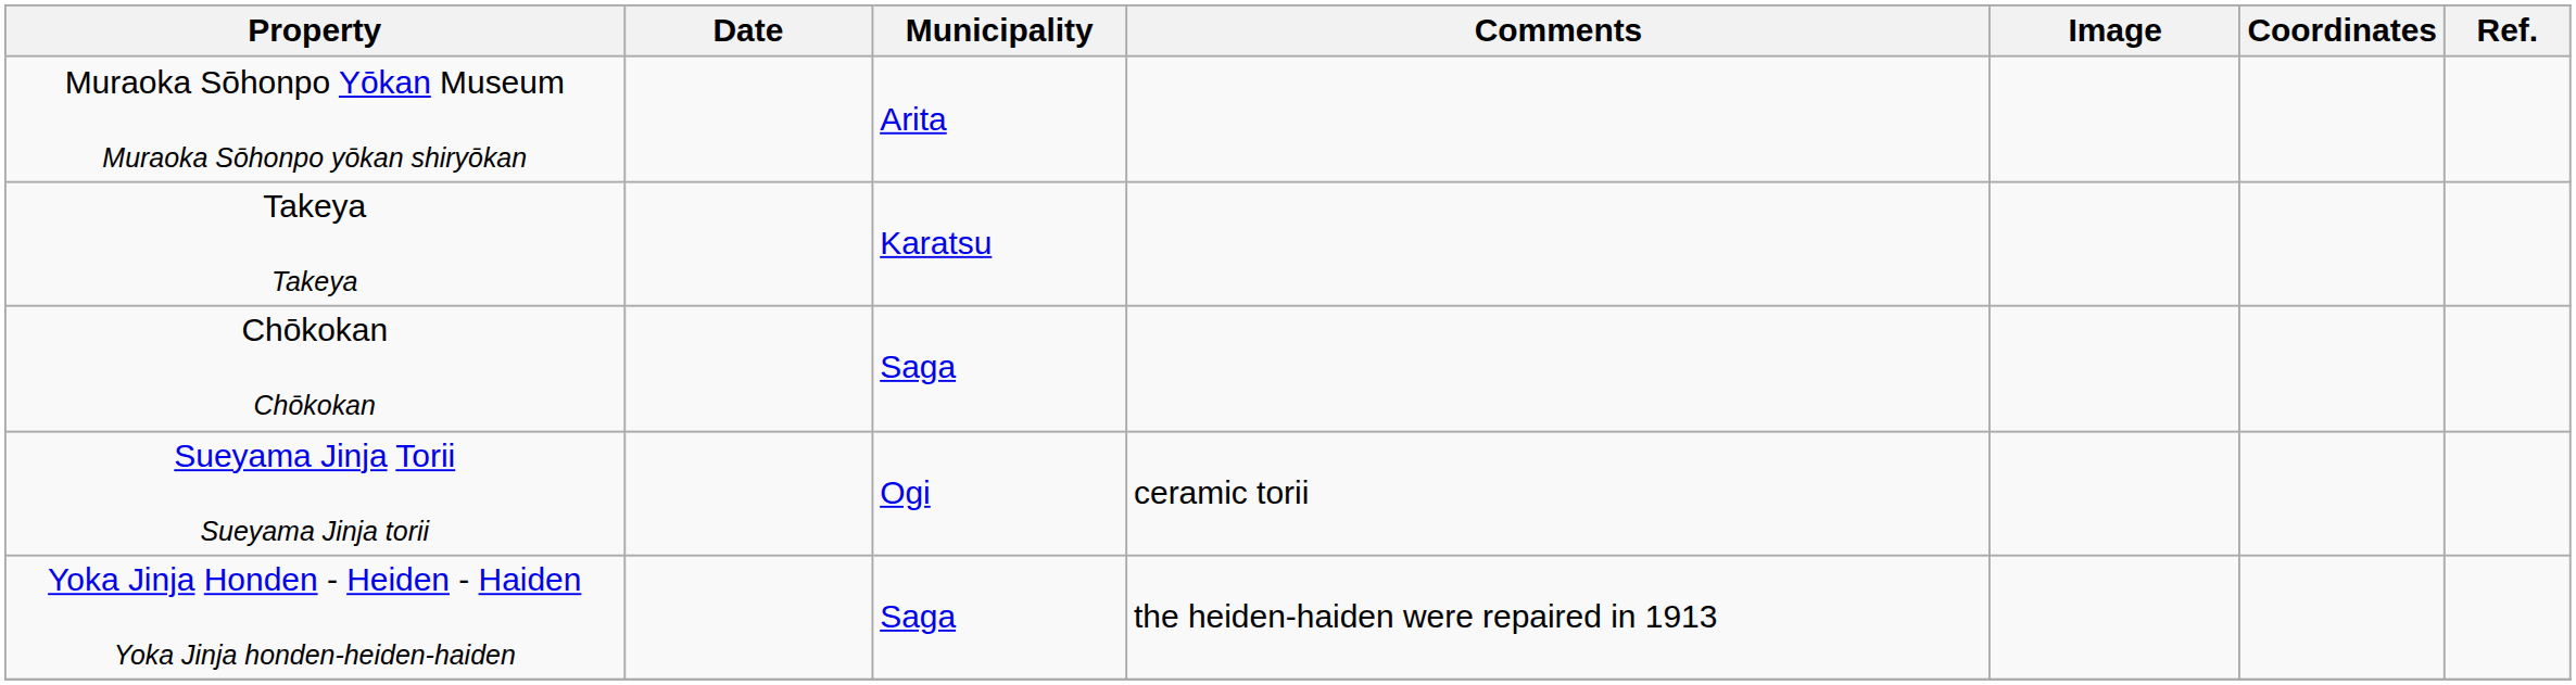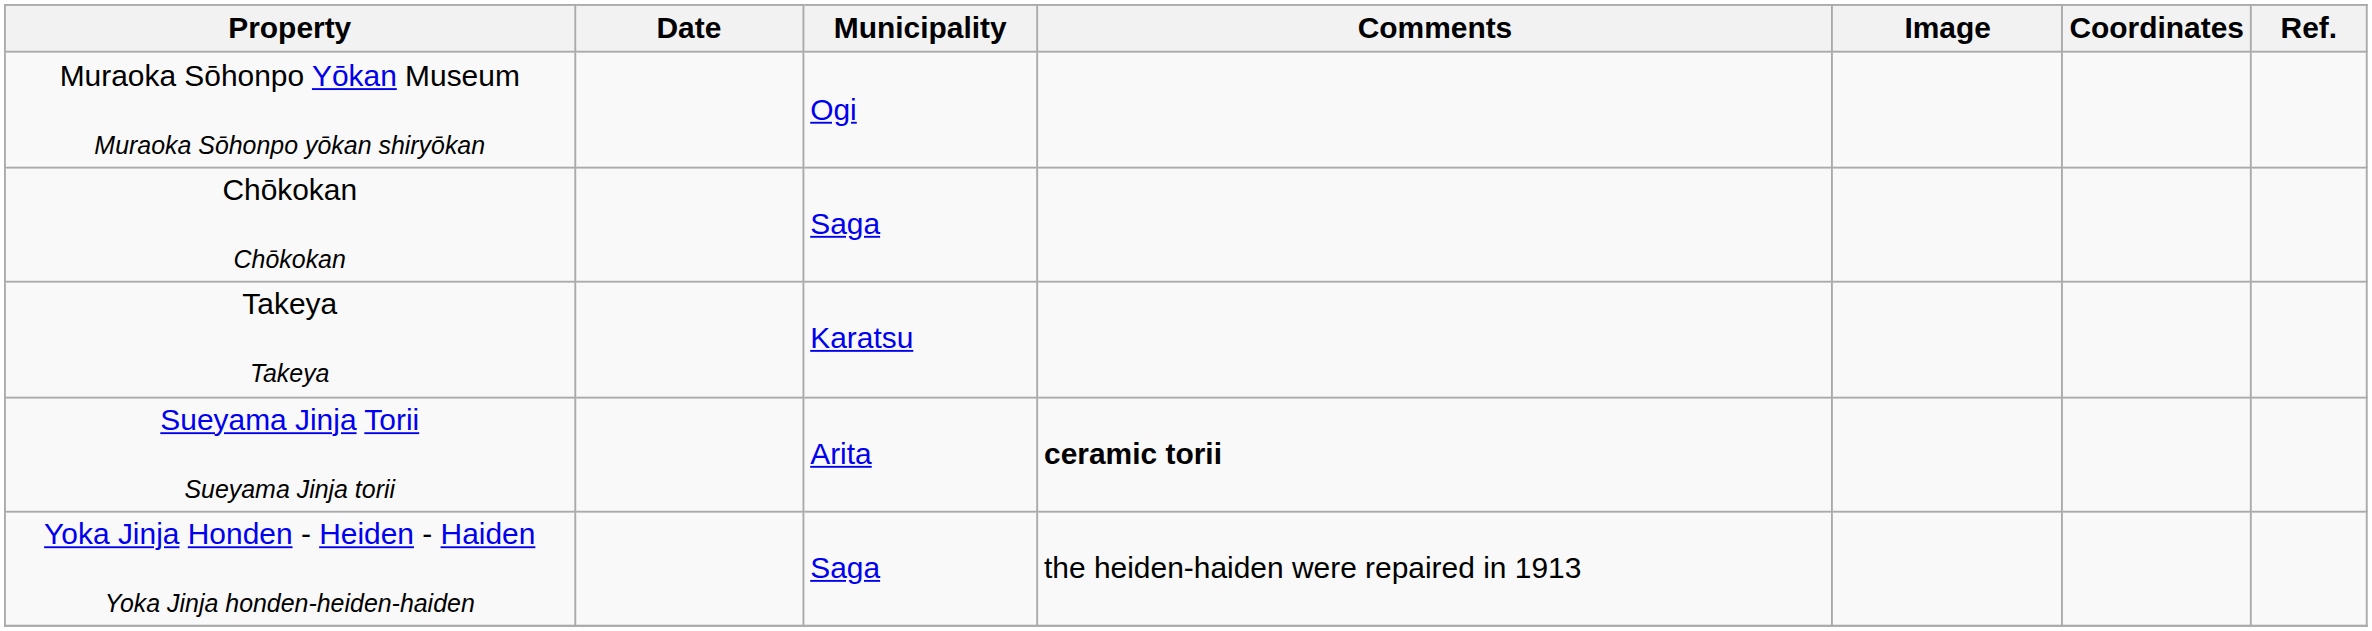Muraoka Sōhonpo Yōkan Museum Muraoka Sōhonpo yōkan shiryōkan | Municipality: Arita -> Ogi
rows swapped: Chōkokan Chōkokan <-> Takeya Takeya
Sueyama Jinja Torii Sueyama Jinja torii | Municipality: Ogi -> Arita
Sueyama Jinja Torii Sueyama Jinja torii | Comments: normal -> bold
